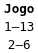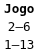rows swapped: 2–6 <-> 1–13
